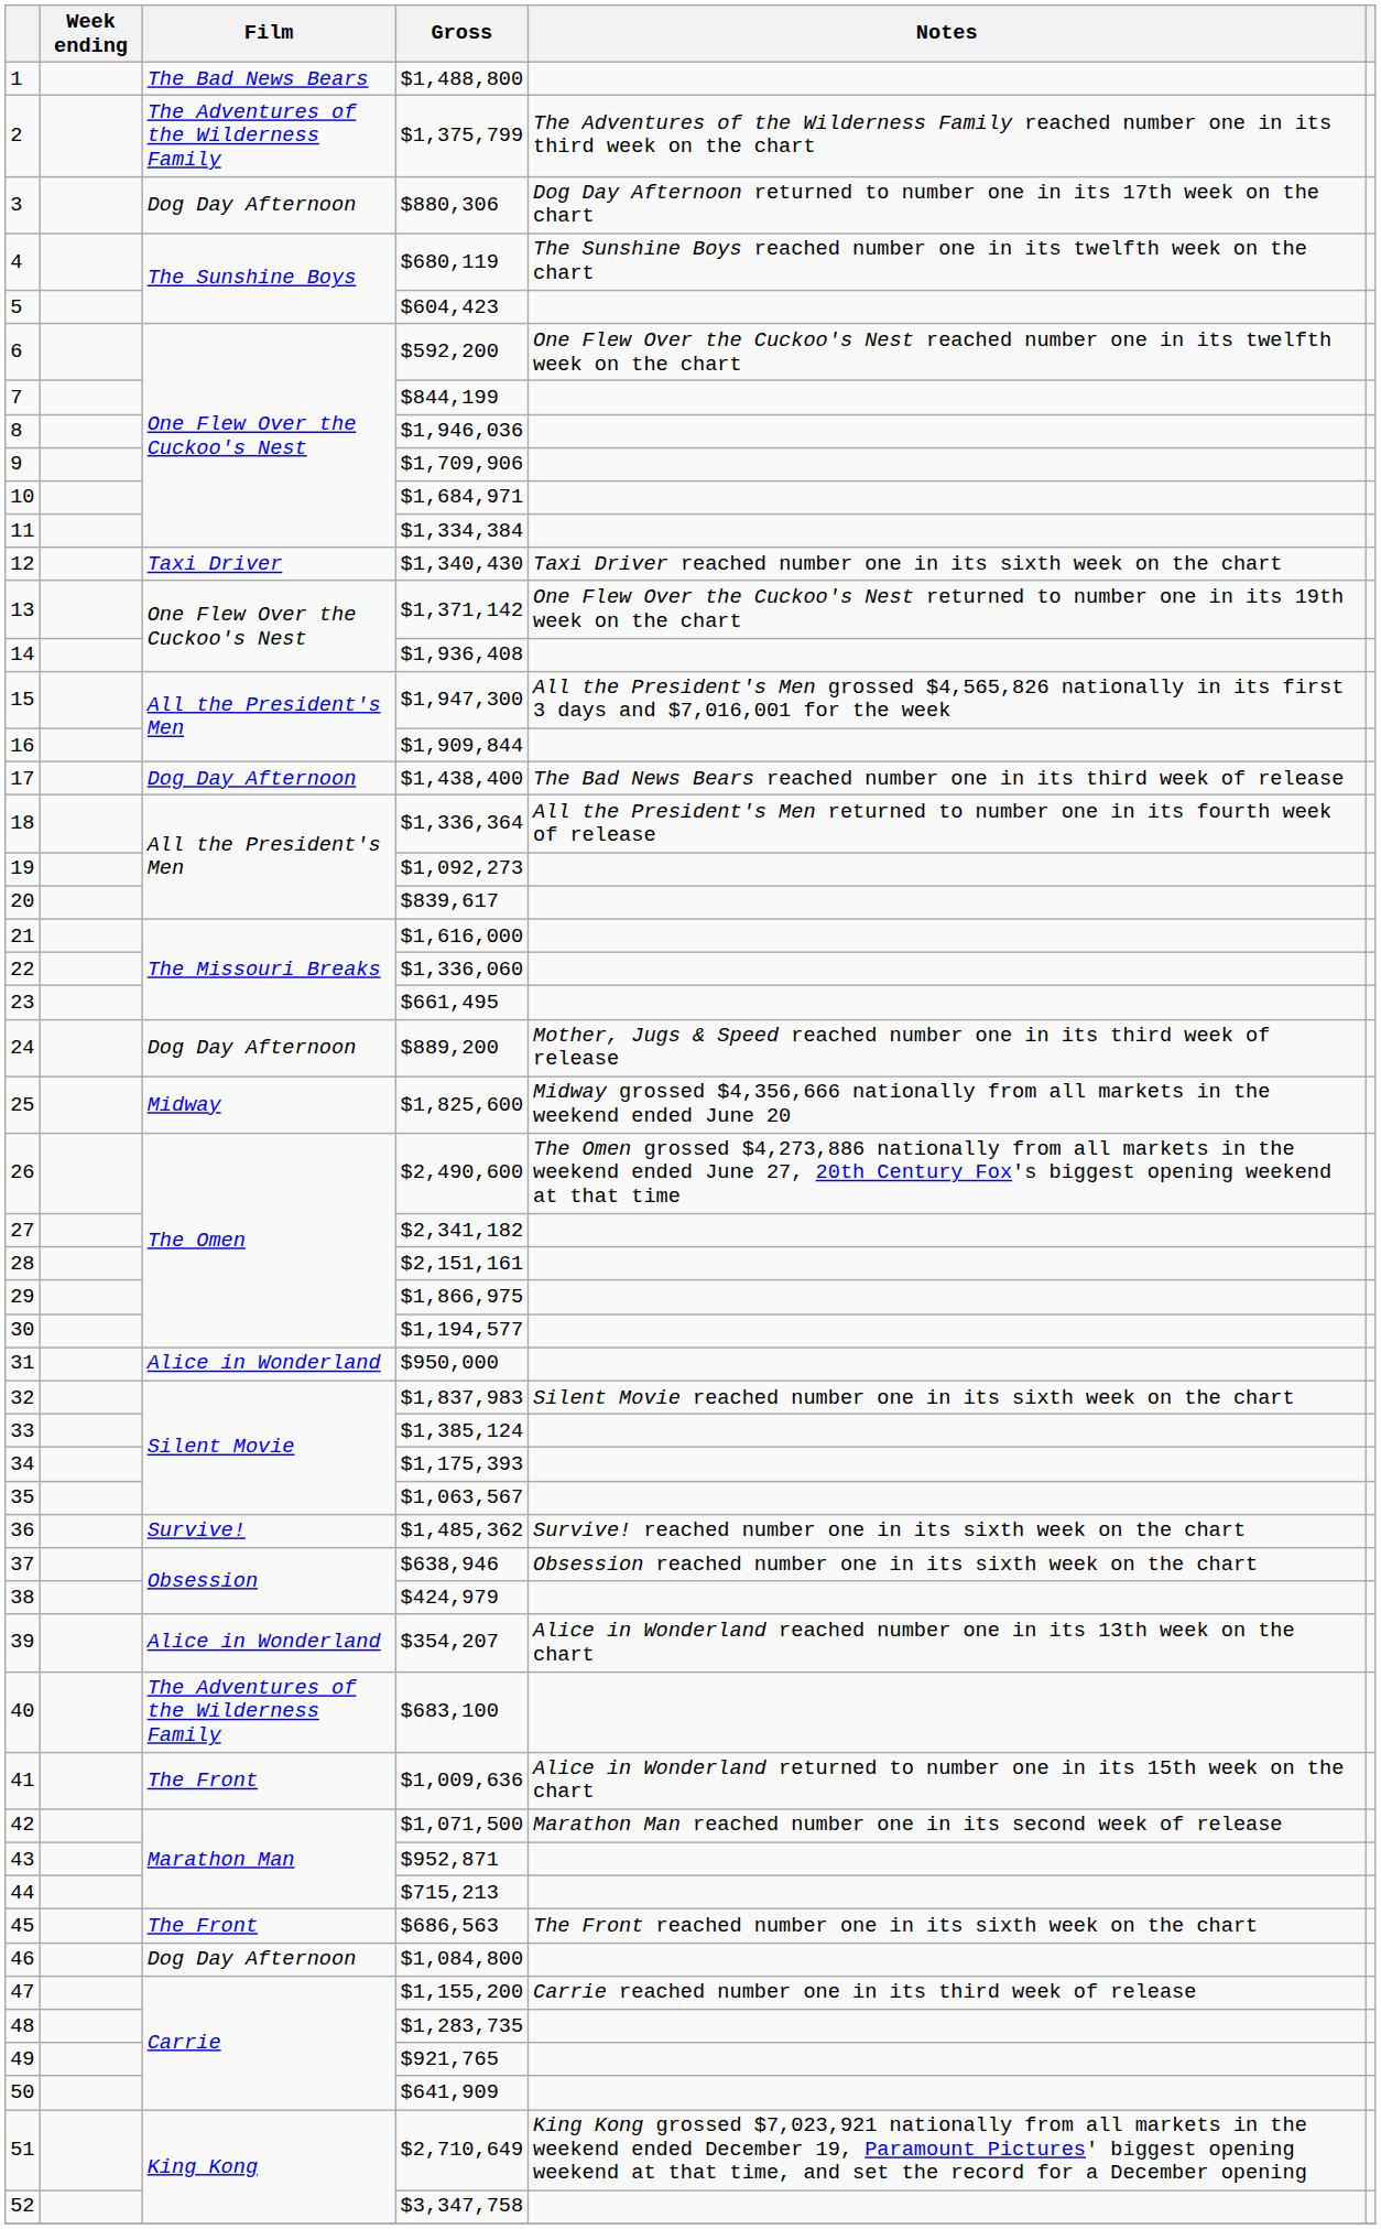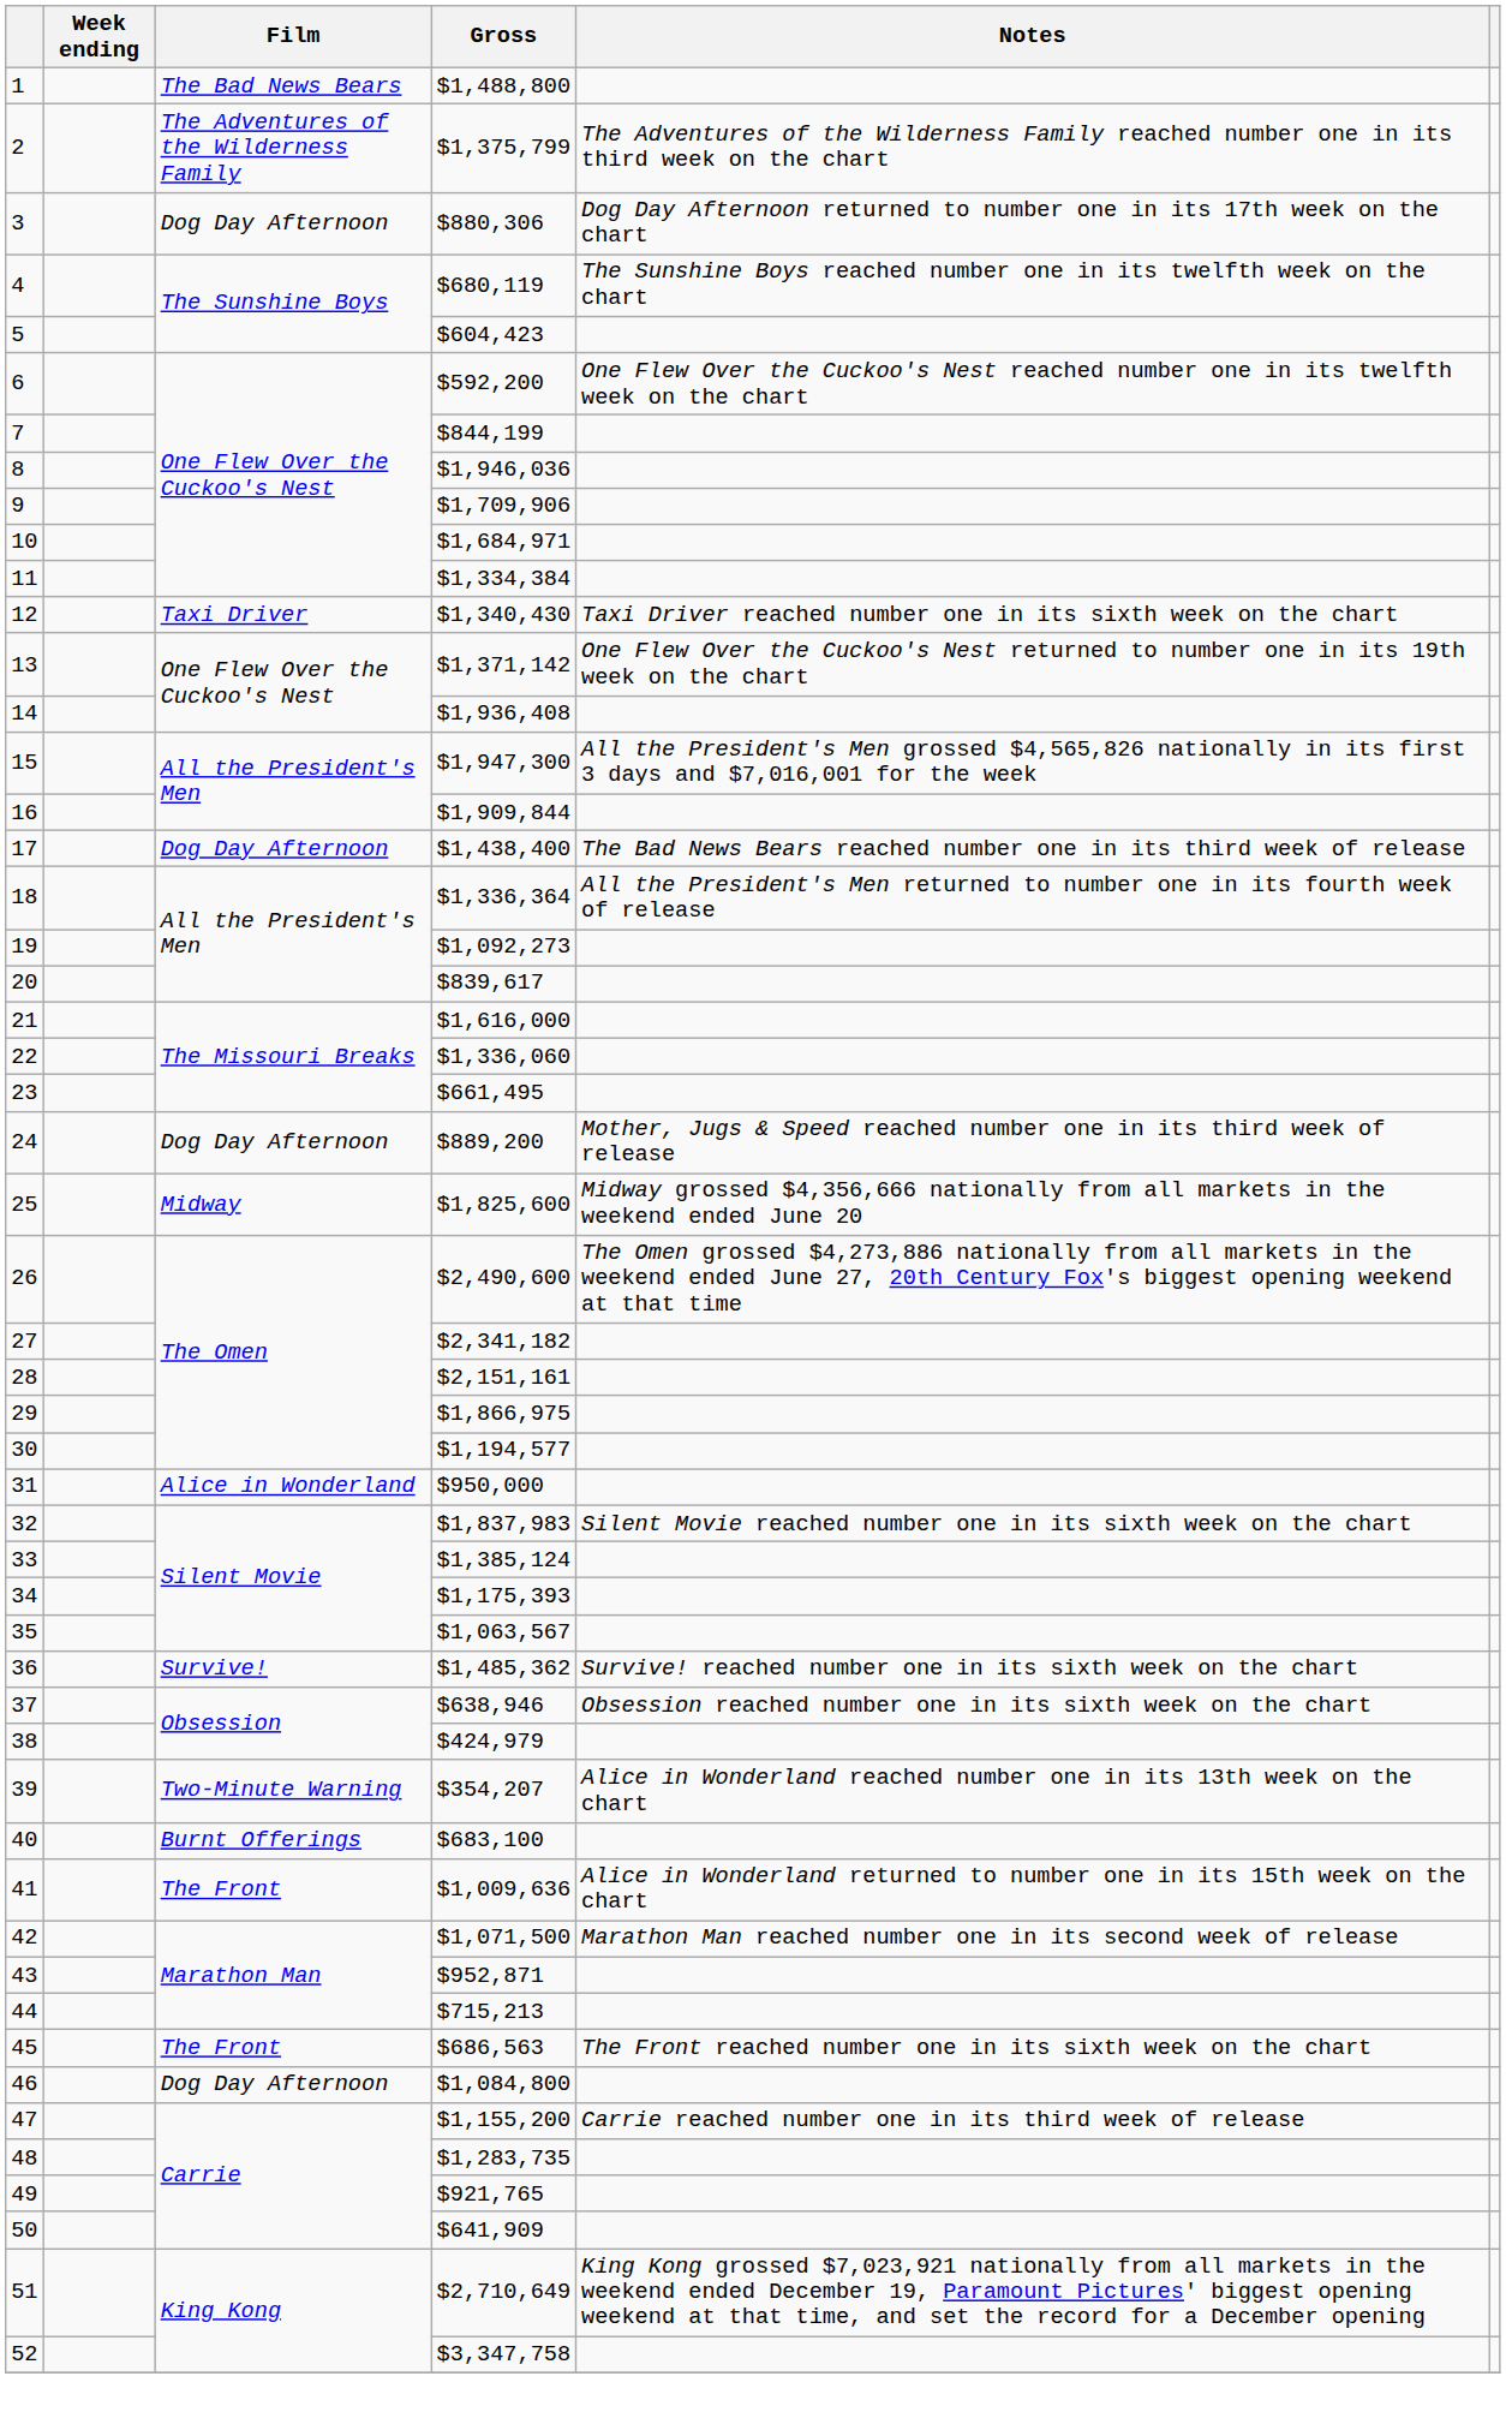39 | Film: Alice in Wonderland -> Two-Minute Warning
40 | Film: The Adventures of the Wilderness Family -> Burnt Offerings
